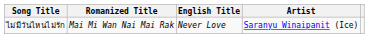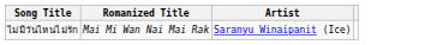- column: English Title | Never Love
